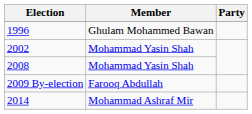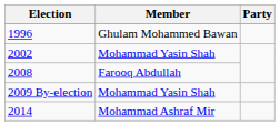2008 | Member: Mohammad Yasin Shah -> Farooq Abdullah
2009 By-election | Member: Farooq Abdullah -> Mohammad Yasin Shah
